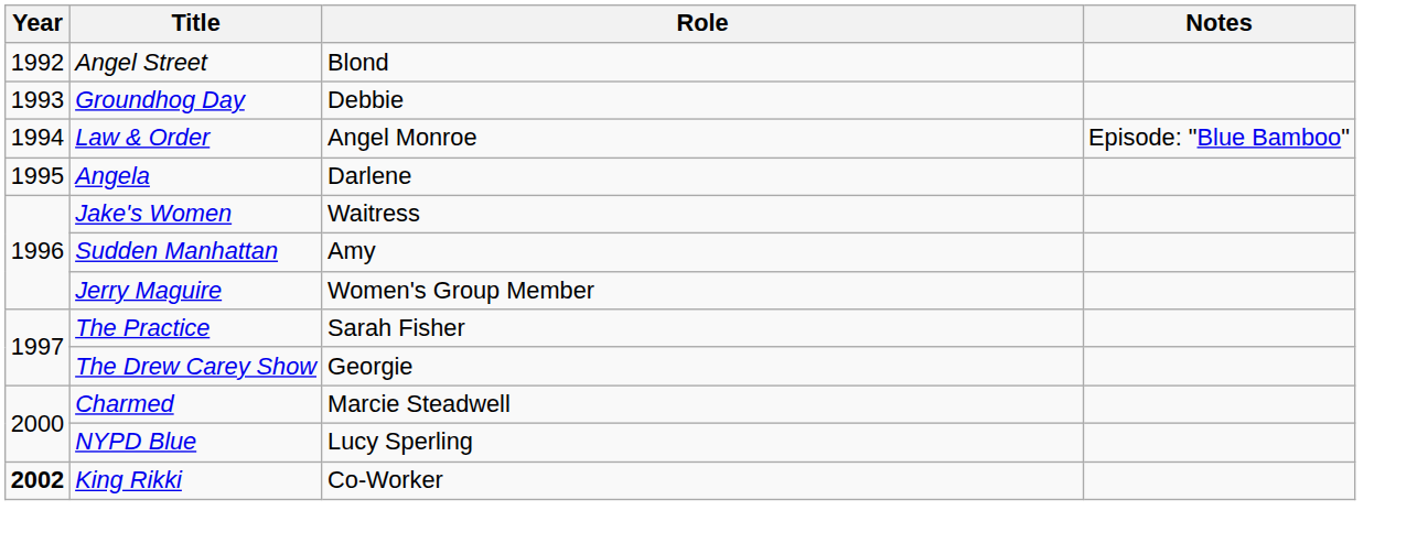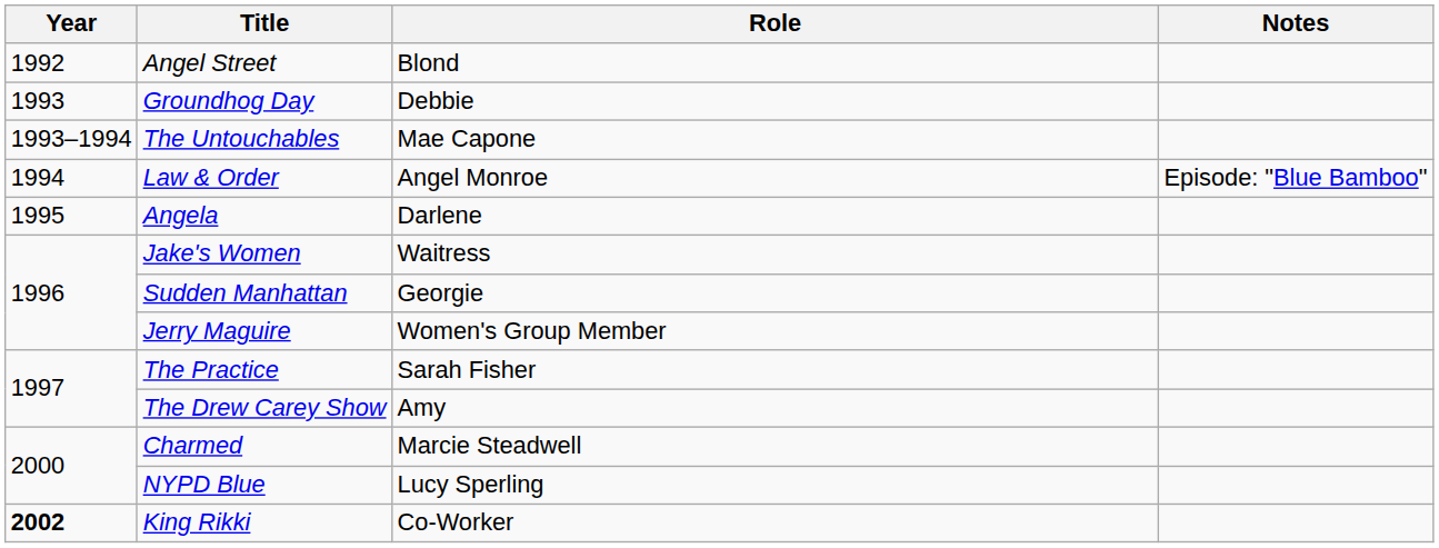+ row: 1993–1994 | The Untouchables | Mae Capone
Sudden Manhattan | Role: Amy -> Georgie
The Drew Carey Show | Role: Georgie -> Amy
